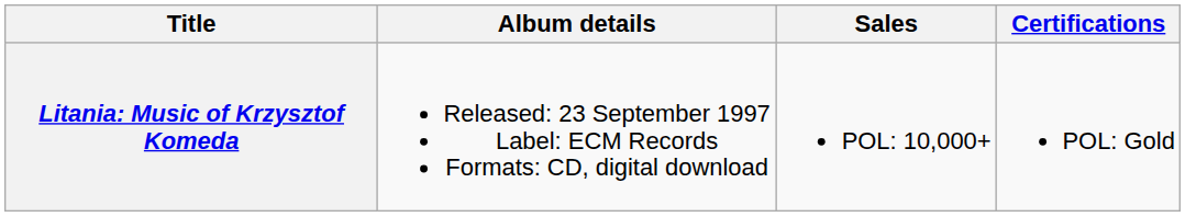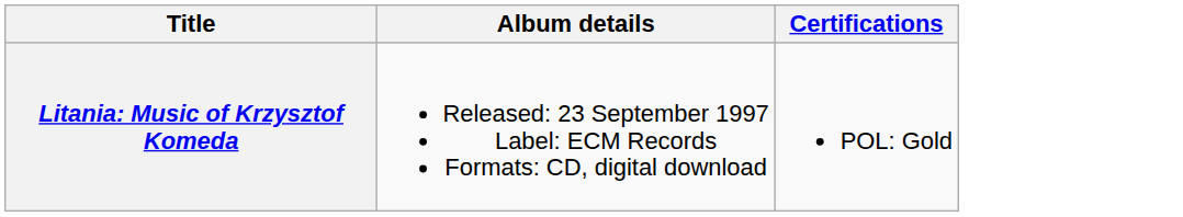- column: Sales | POL: 10,000+
